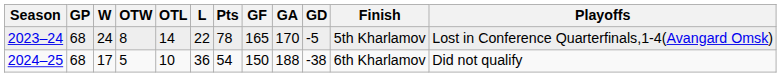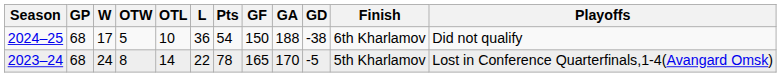rows swapped: 2023–24 <-> 2024–25
